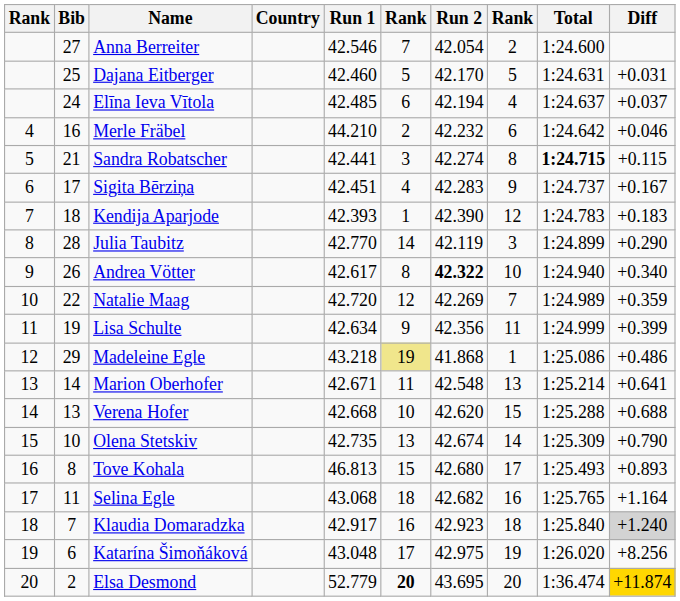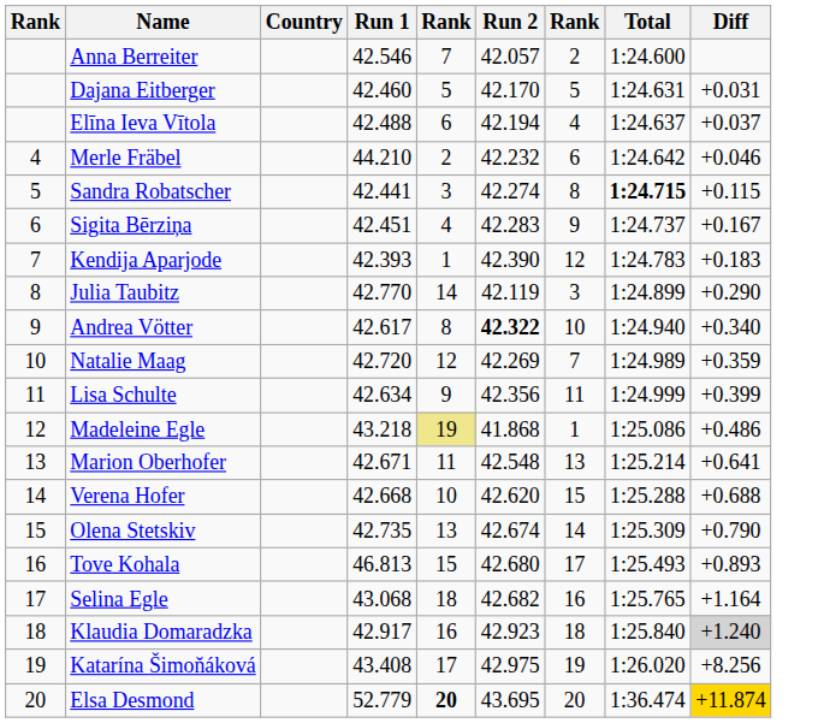- column: Bib | 27 | 25 | 24 | 16 | 21 | 17 | 18 | 28 | 26 | 22 | 19 | 29 | 14 | 13 | 10 | 8 | 11 | 7 | 6 | 2
Anna Berreiter | Run 2: 42.054 -> 42.057
Elīna Ieva Vītola | Run 1: 42.485 -> 42.488
Katarína Šimoňáková | Run 1: 43.048 -> 43.408
